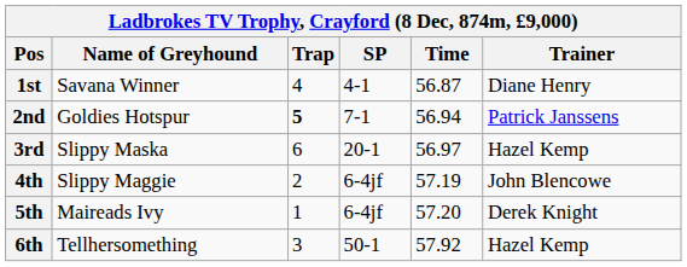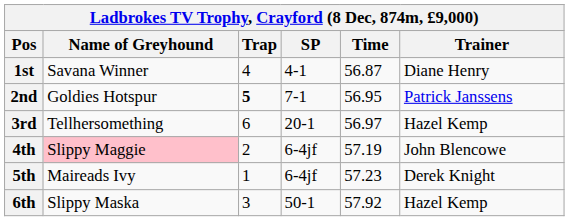2nd | Time: 56.94 -> 56.95
3rd | Name of Greyhound: Slippy Maska -> Tellhersomething
4th | Name of Greyhound: no background -> pink background
5th | Time: 57.20 -> 57.23
6th | Name of Greyhound: Tellhersomething -> Slippy Maska
